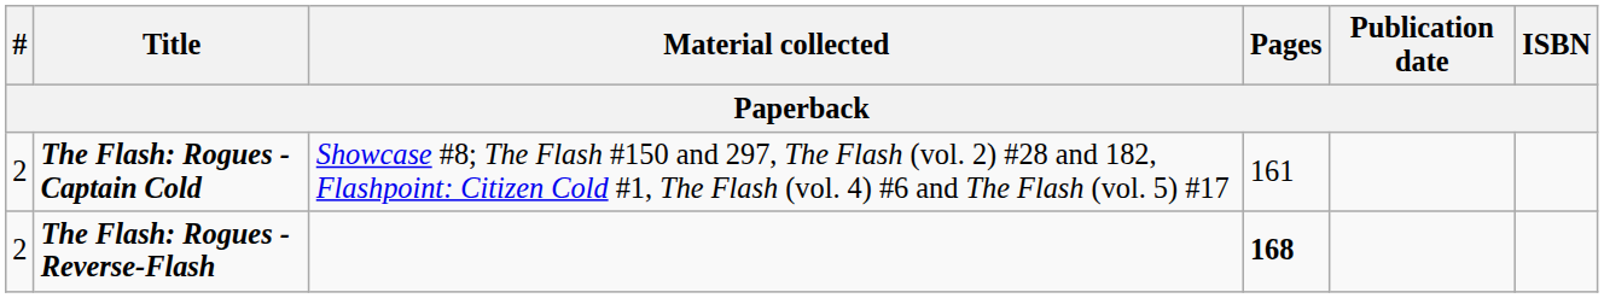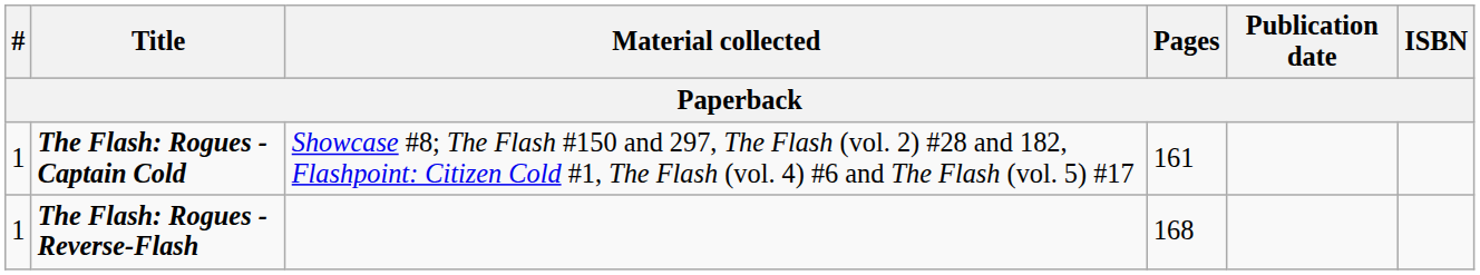The Flash: Rogues - Captain Cold | #: 2 -> 1
The Flash: Rogues - Reverse-Flash | #: 2 -> 1
The Flash: Rogues - Reverse-Flash | Pages: bold -> normal
